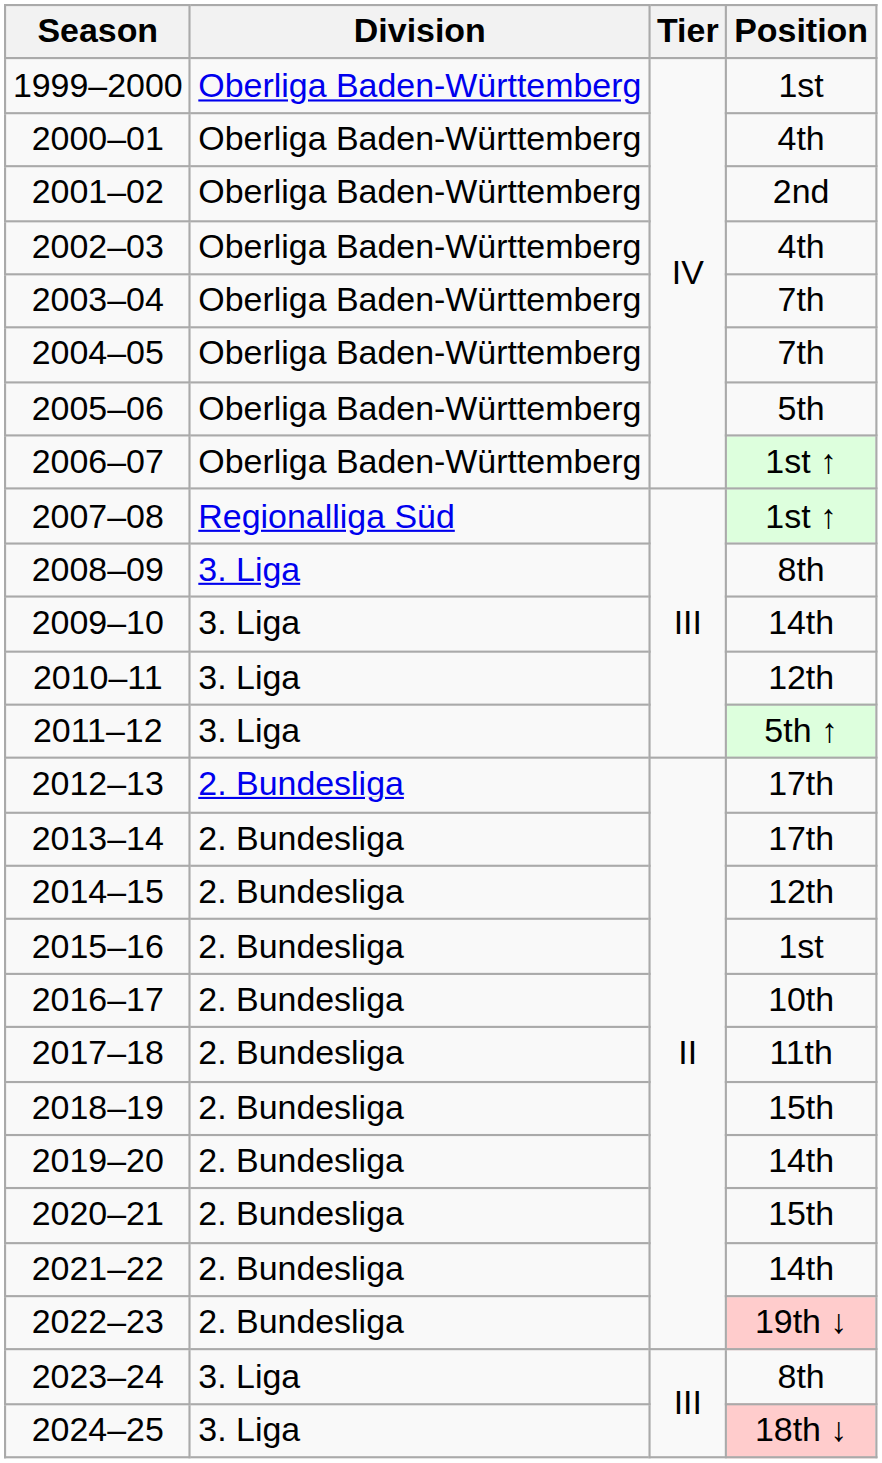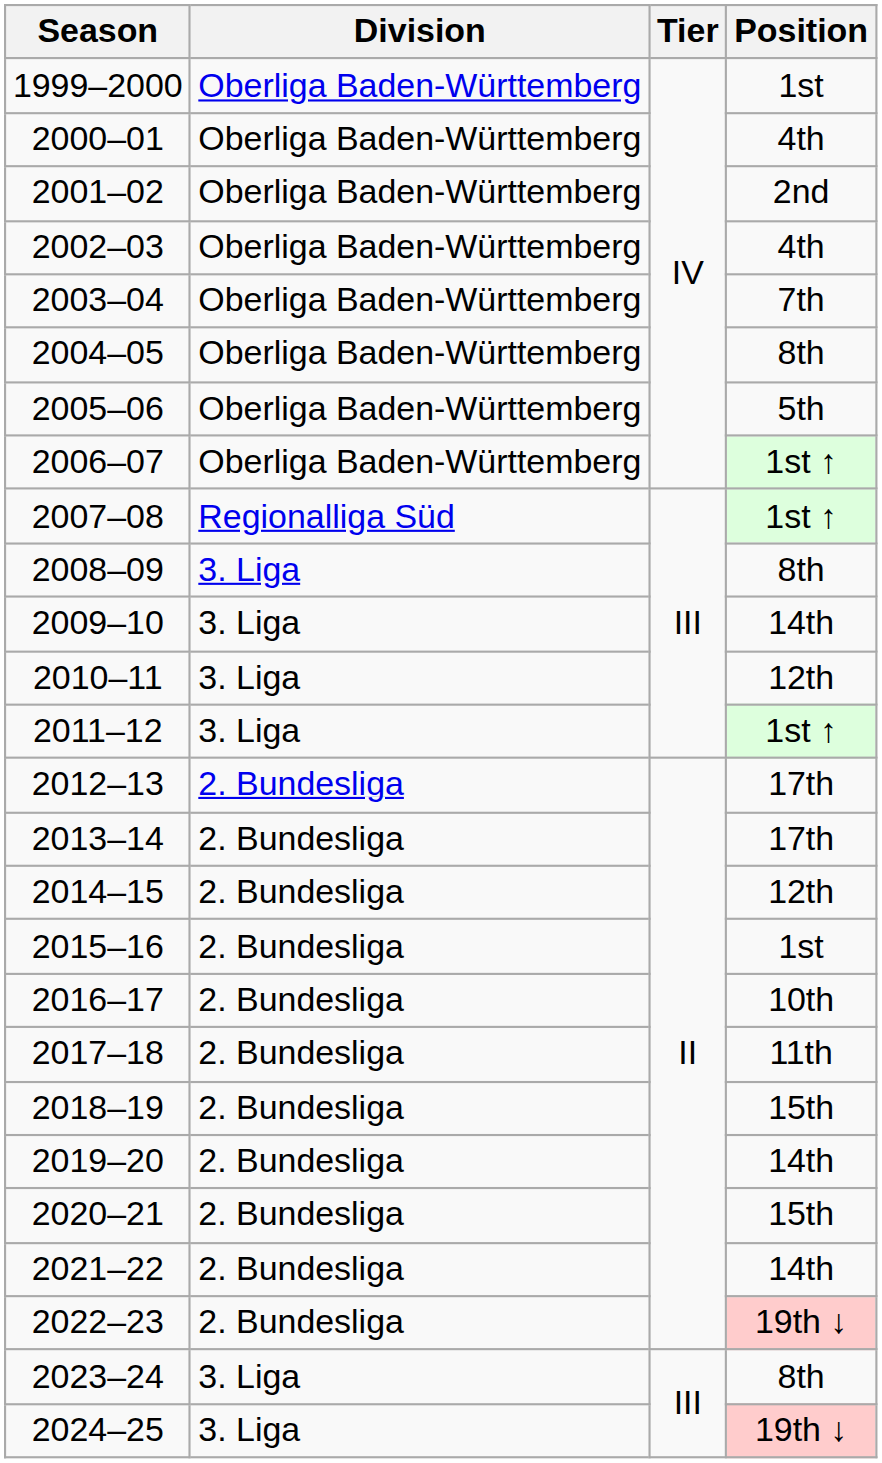2004–05 | Position: 7th -> 8th
2011–12 | Position: 5th ↑ -> 1st ↑
2024–25 | Position: 18th ↓ -> 19th ↓
